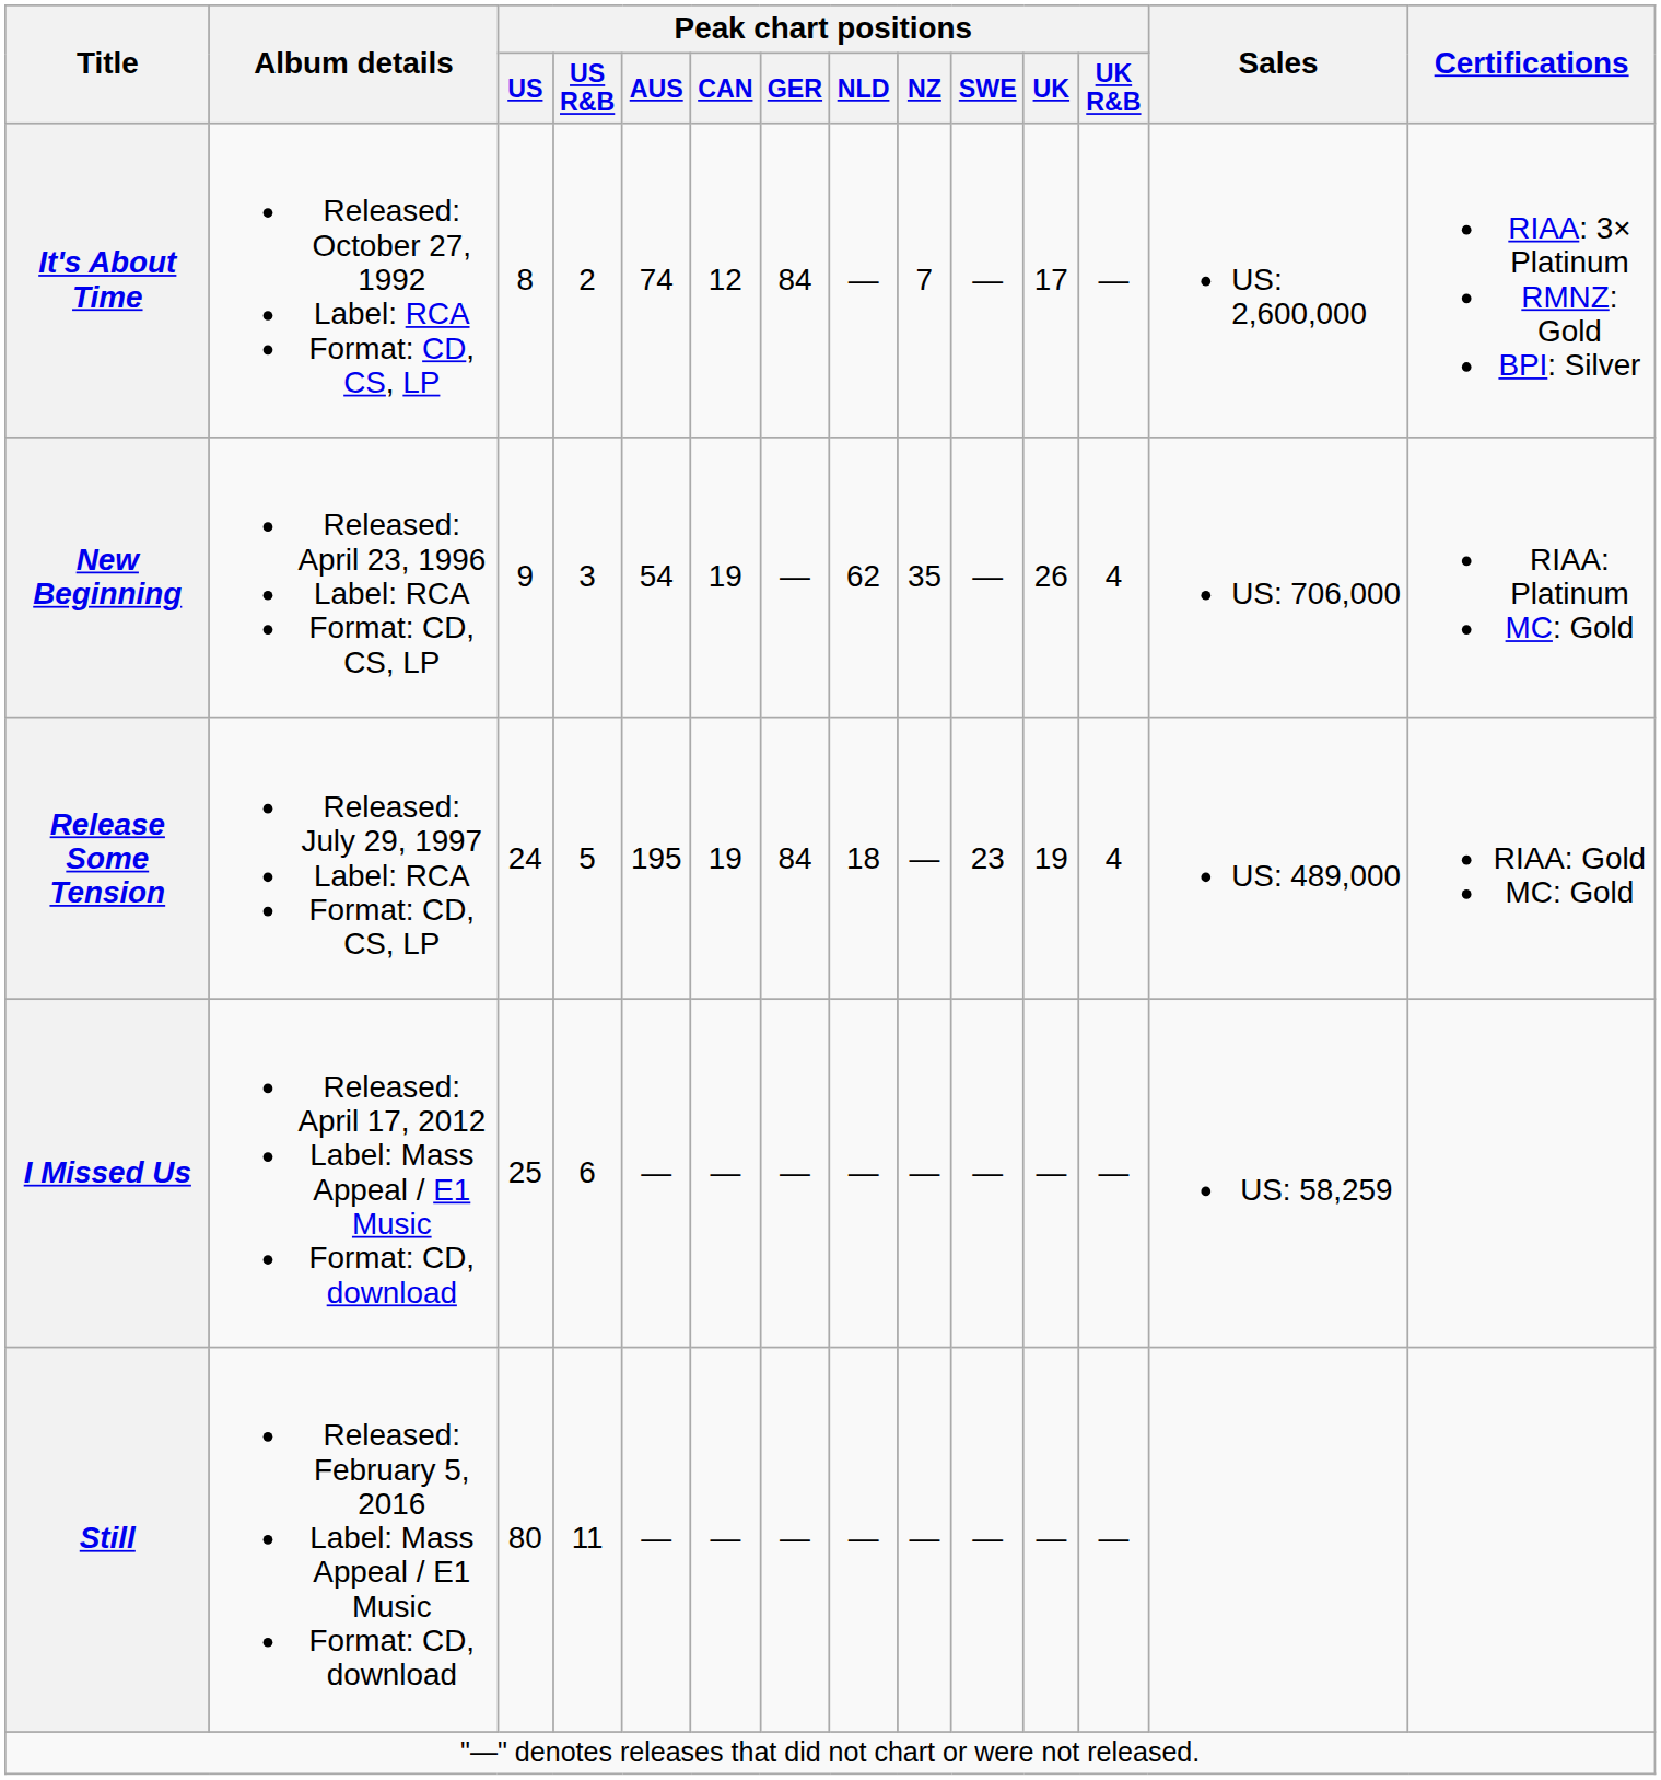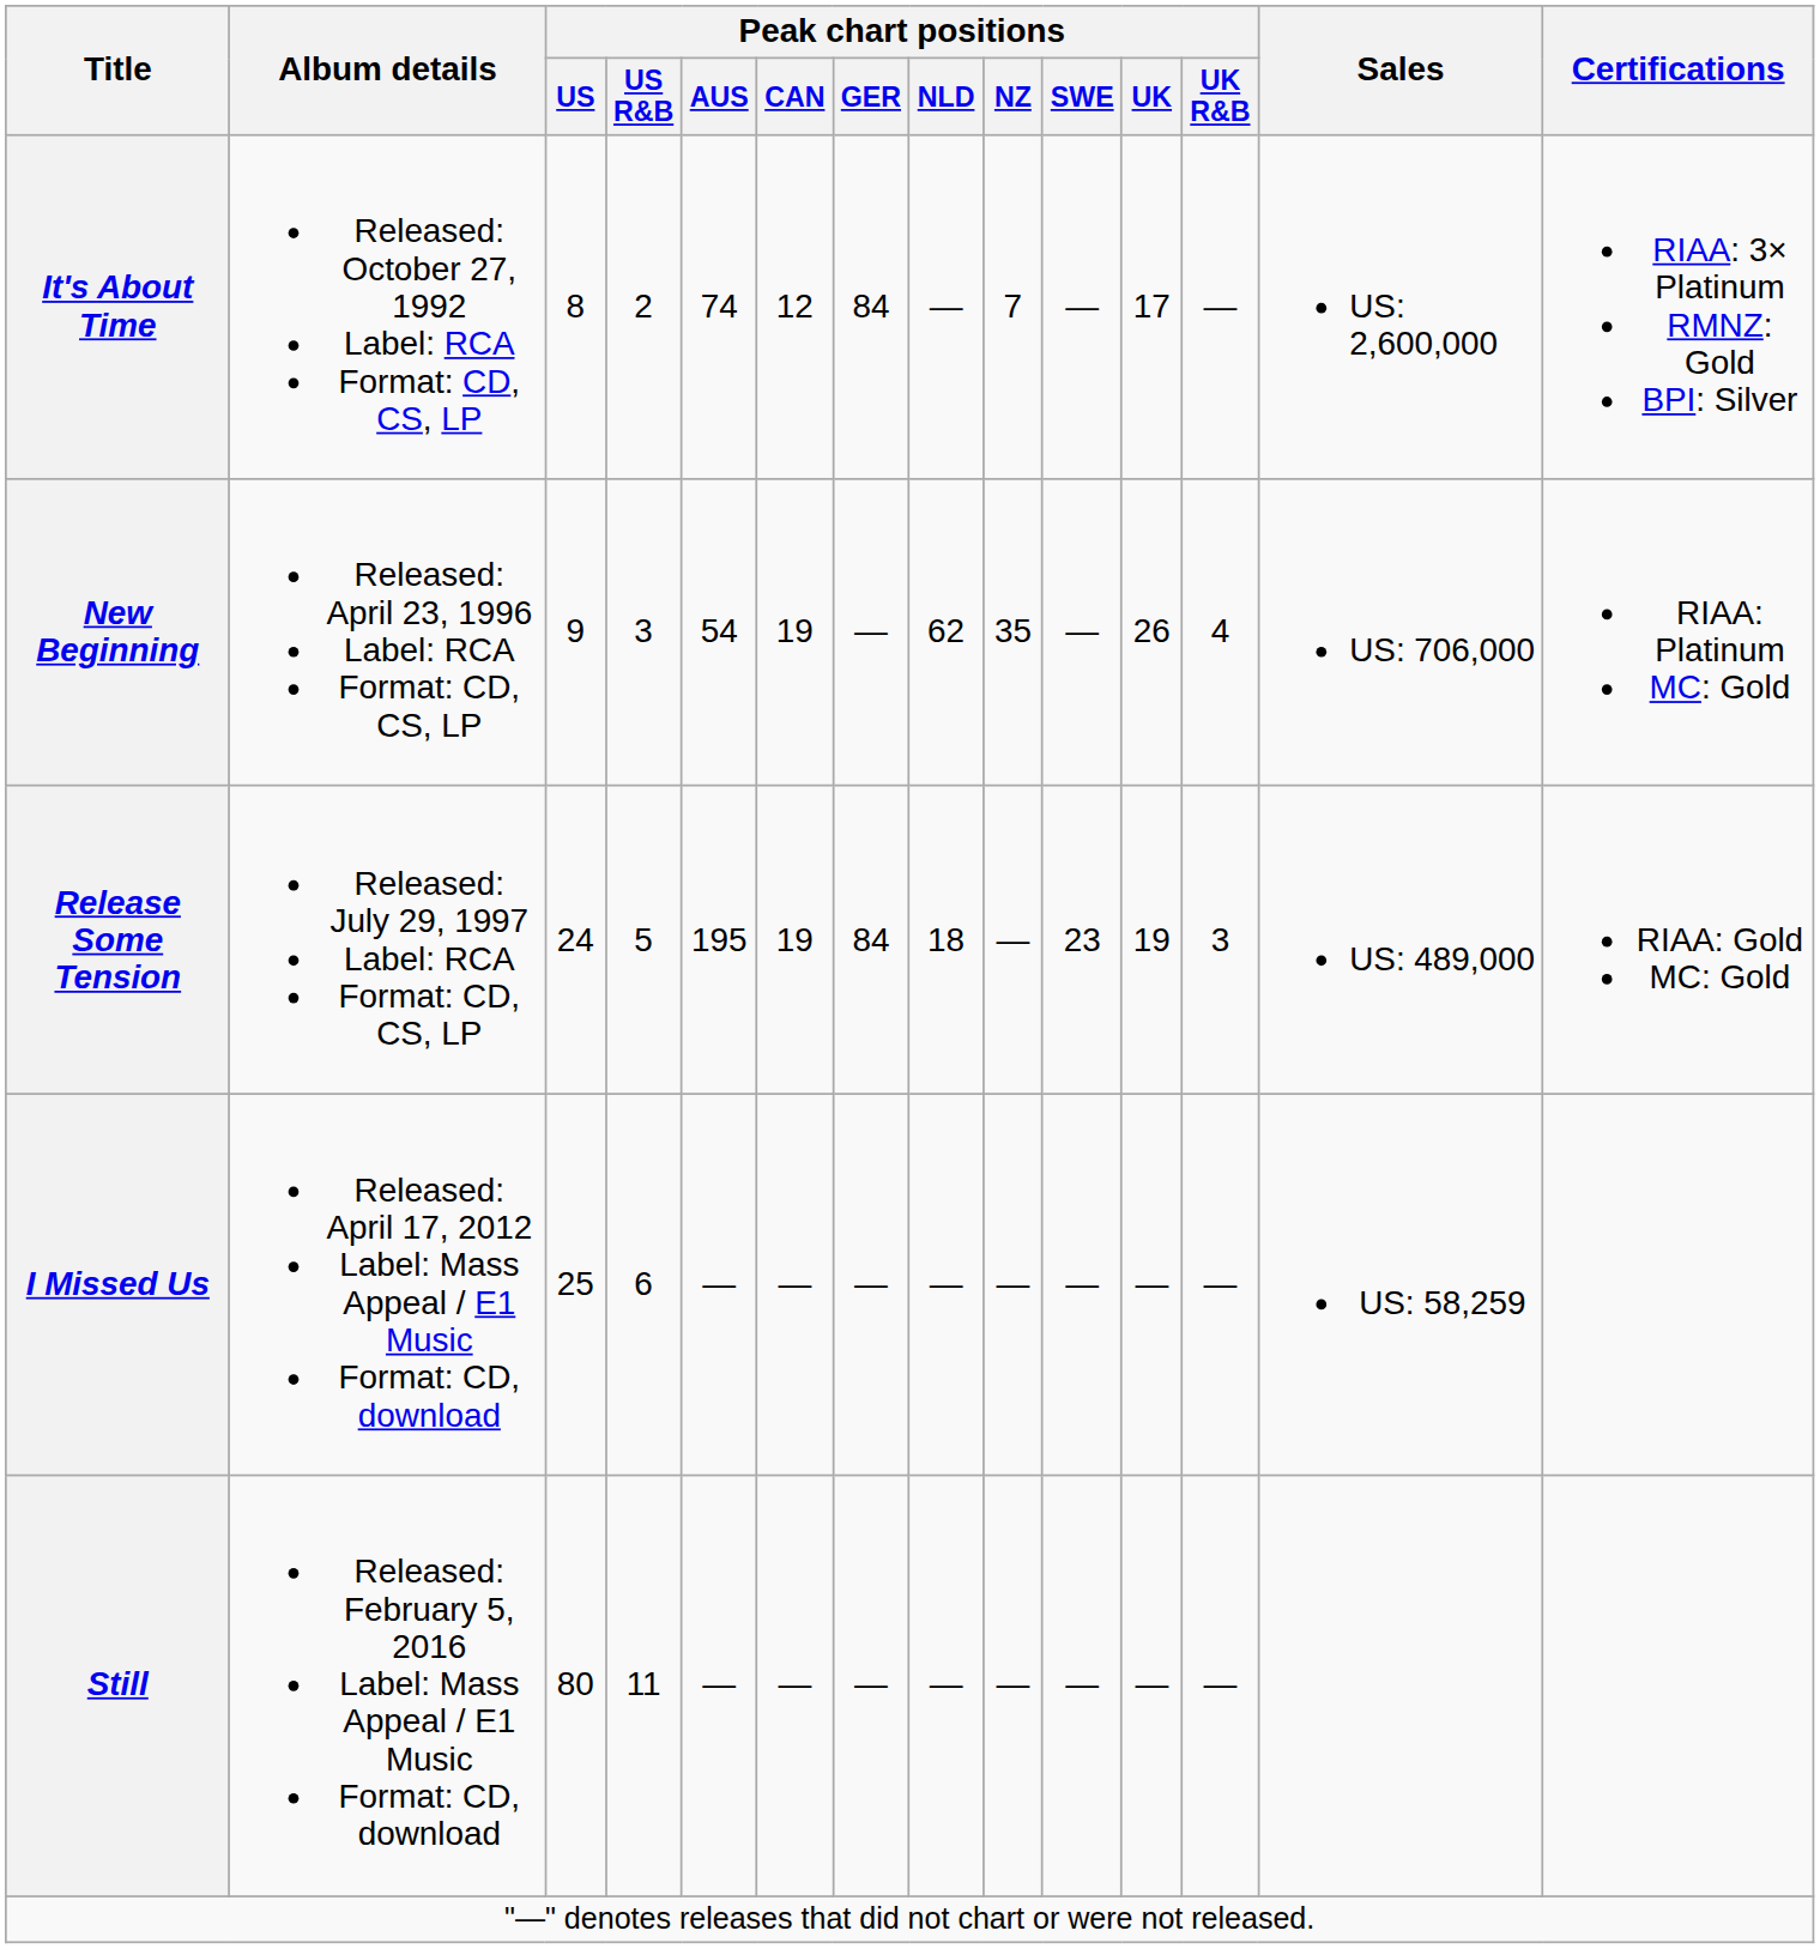Release Some Tension | Peak chart positions / UK R&B: 4 -> 3
